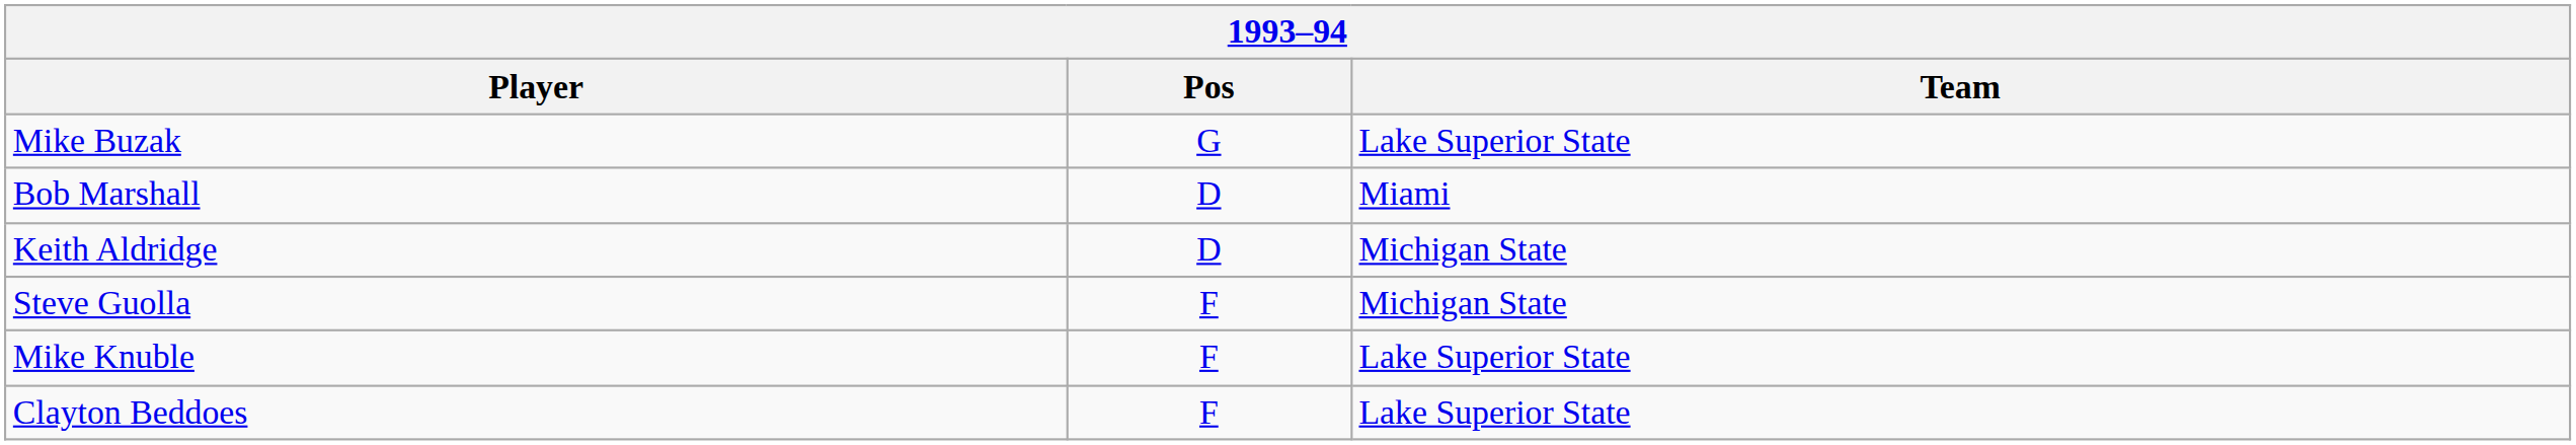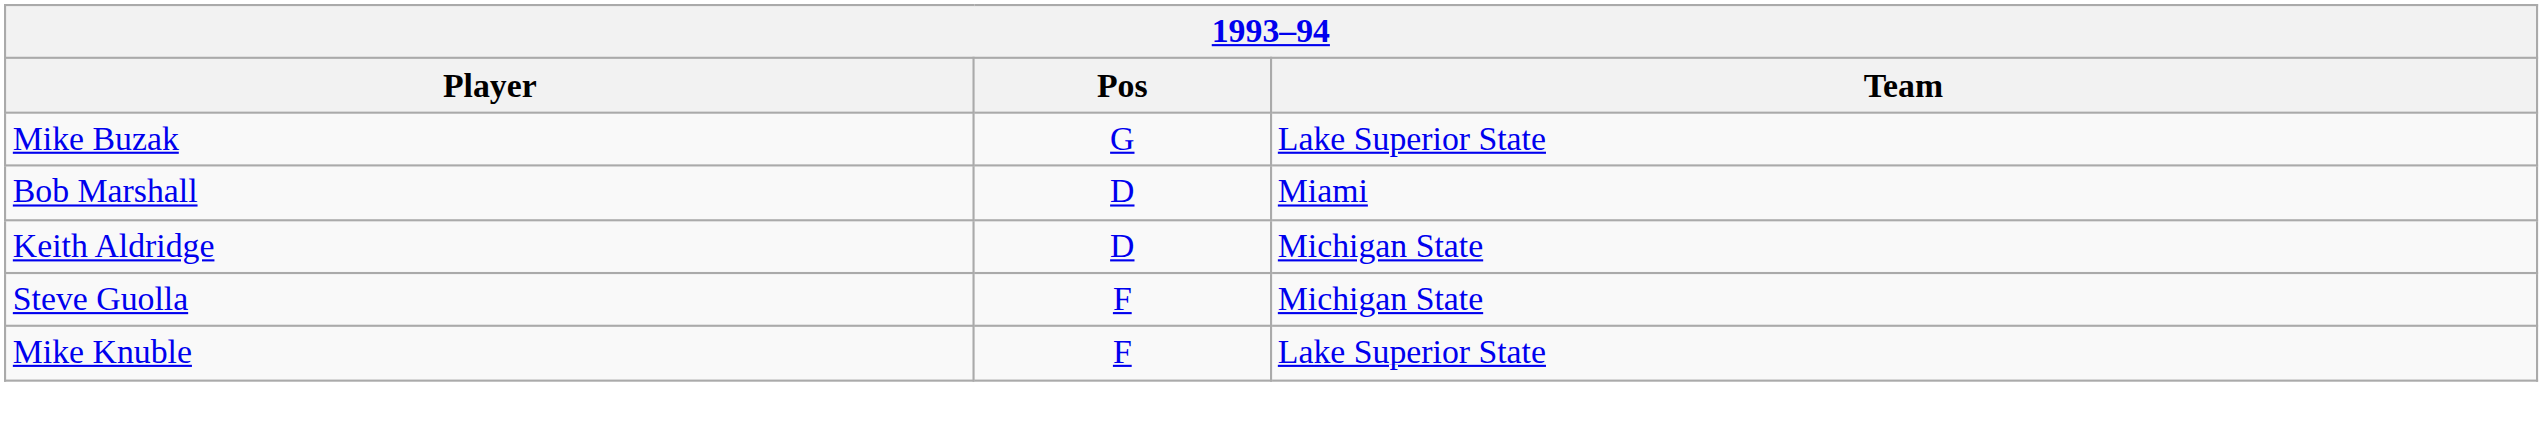- row: Clayton Beddoes | F | Lake Superior State
